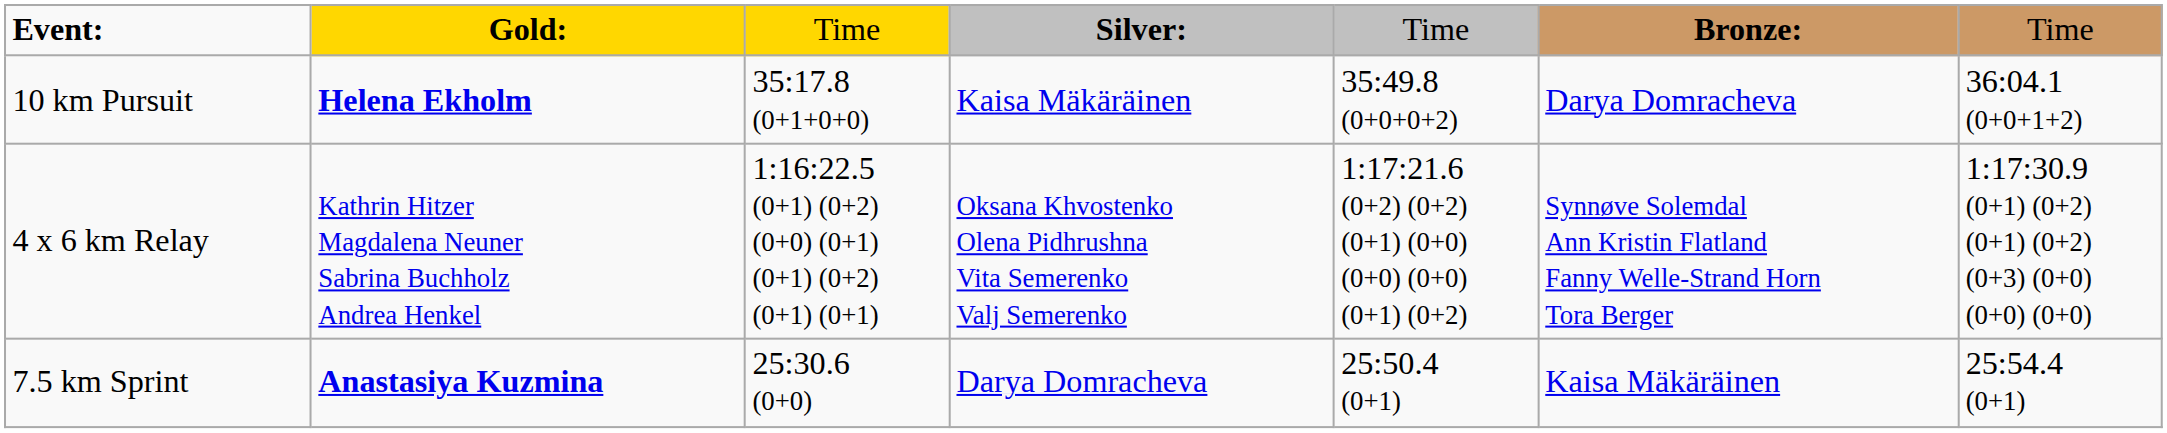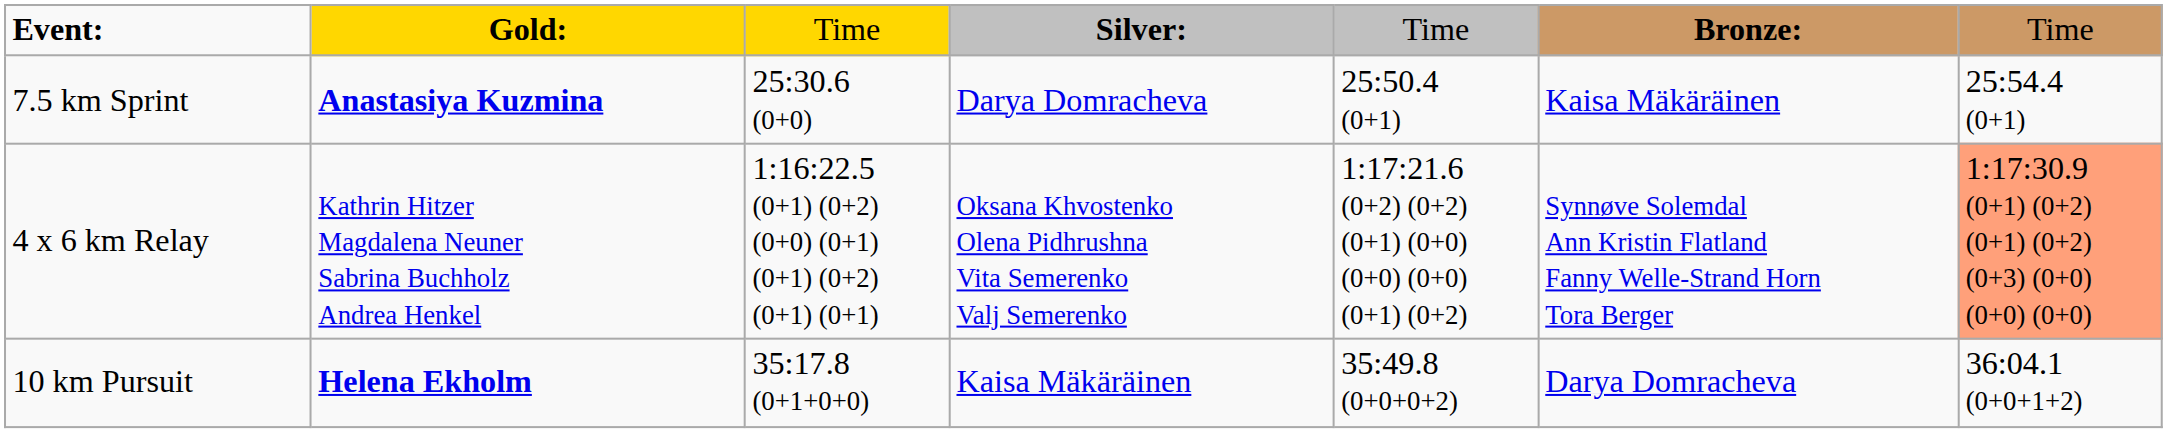rows swapped: 7.5 km Sprint <-> 10 km Pursuit
4 x 6 km Relay | column 7: no background -> lightsalmon background
